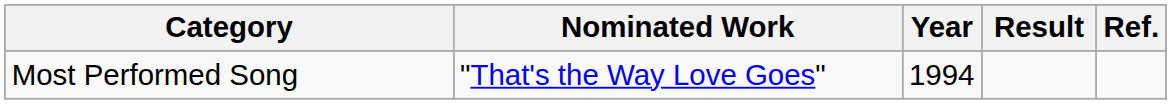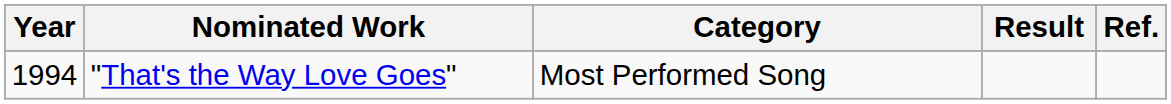columns swapped: Year <-> Category
